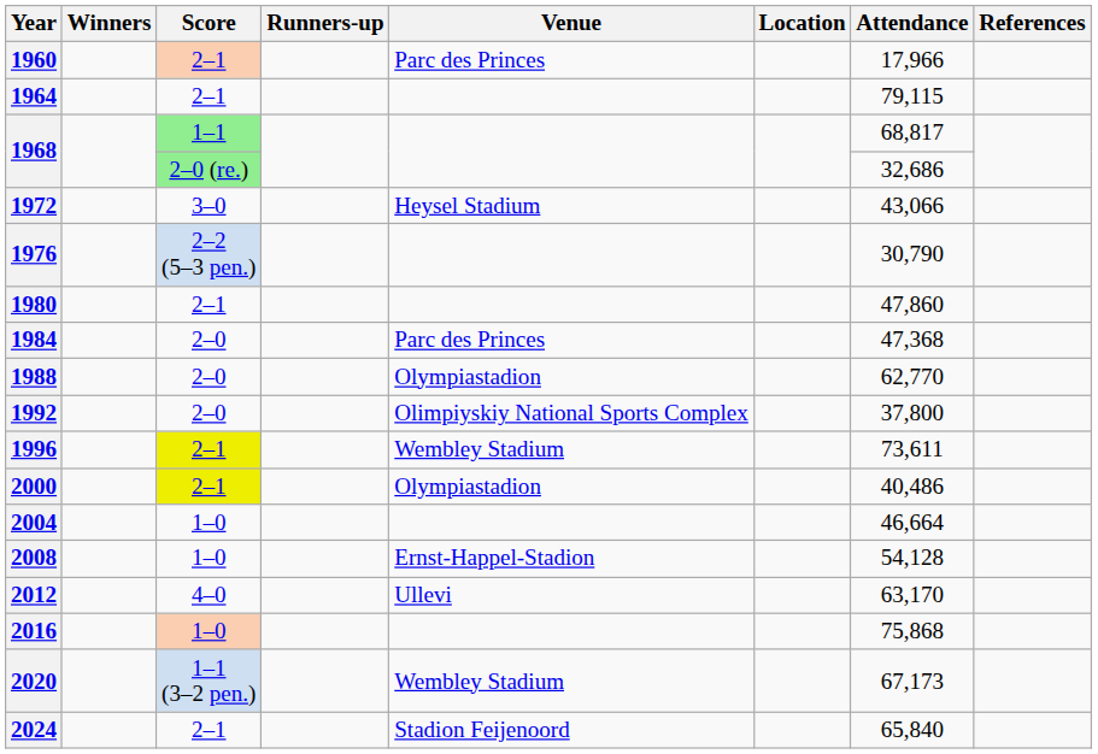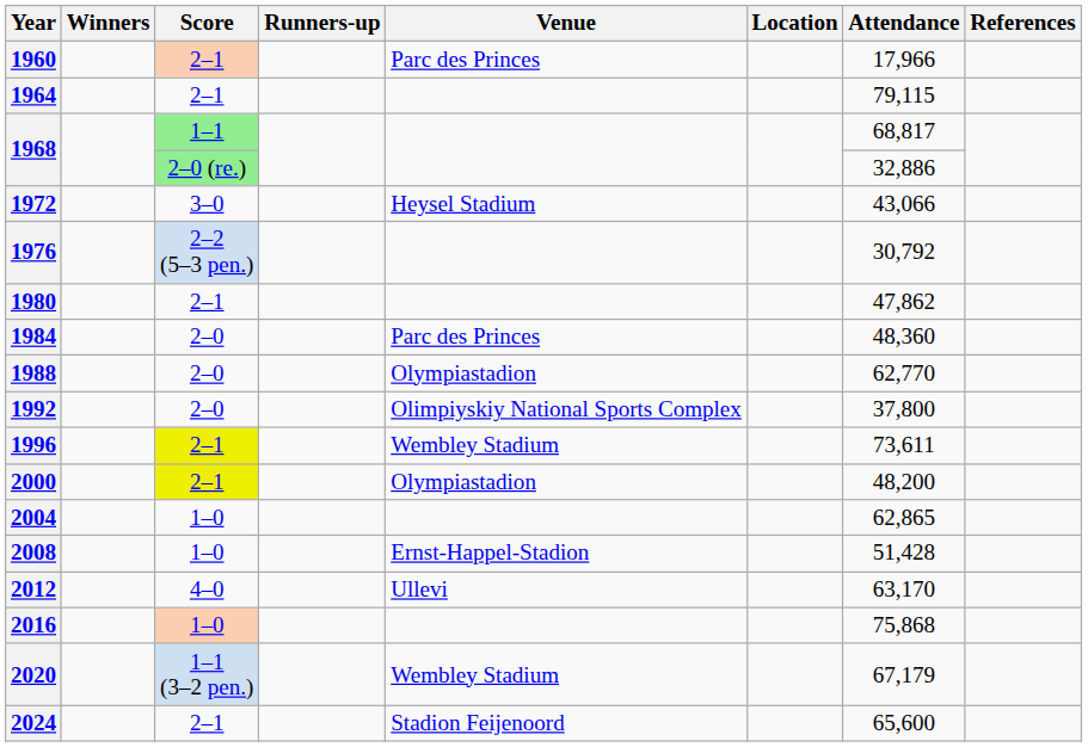1968 / 2–0 (re.) | Attendance: 32,686 -> 32,886
1976 | Attendance: 30,790 -> 30,792
1980 | Attendance: 47,860 -> 47,862
1984 | Attendance: 47,368 -> 48,360
2000 | Attendance: 40,486 -> 48,200
2004 | Attendance: 46,664 -> 62,865
2008 | Attendance: 54,128 -> 51,428
2020 | Attendance: 67,173 -> 67,179
2024 | Attendance: 65,840 -> 65,600
